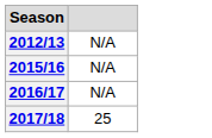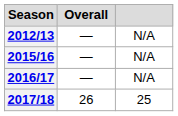+ column: Overall | — | — | — | 26
